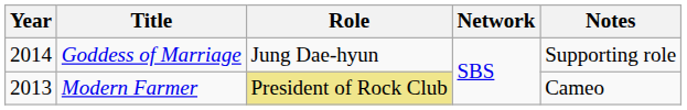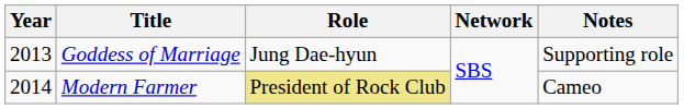Goddess of Marriage | Year: 2014 -> 2013
Modern Farmer | Year: 2013 -> 2014
